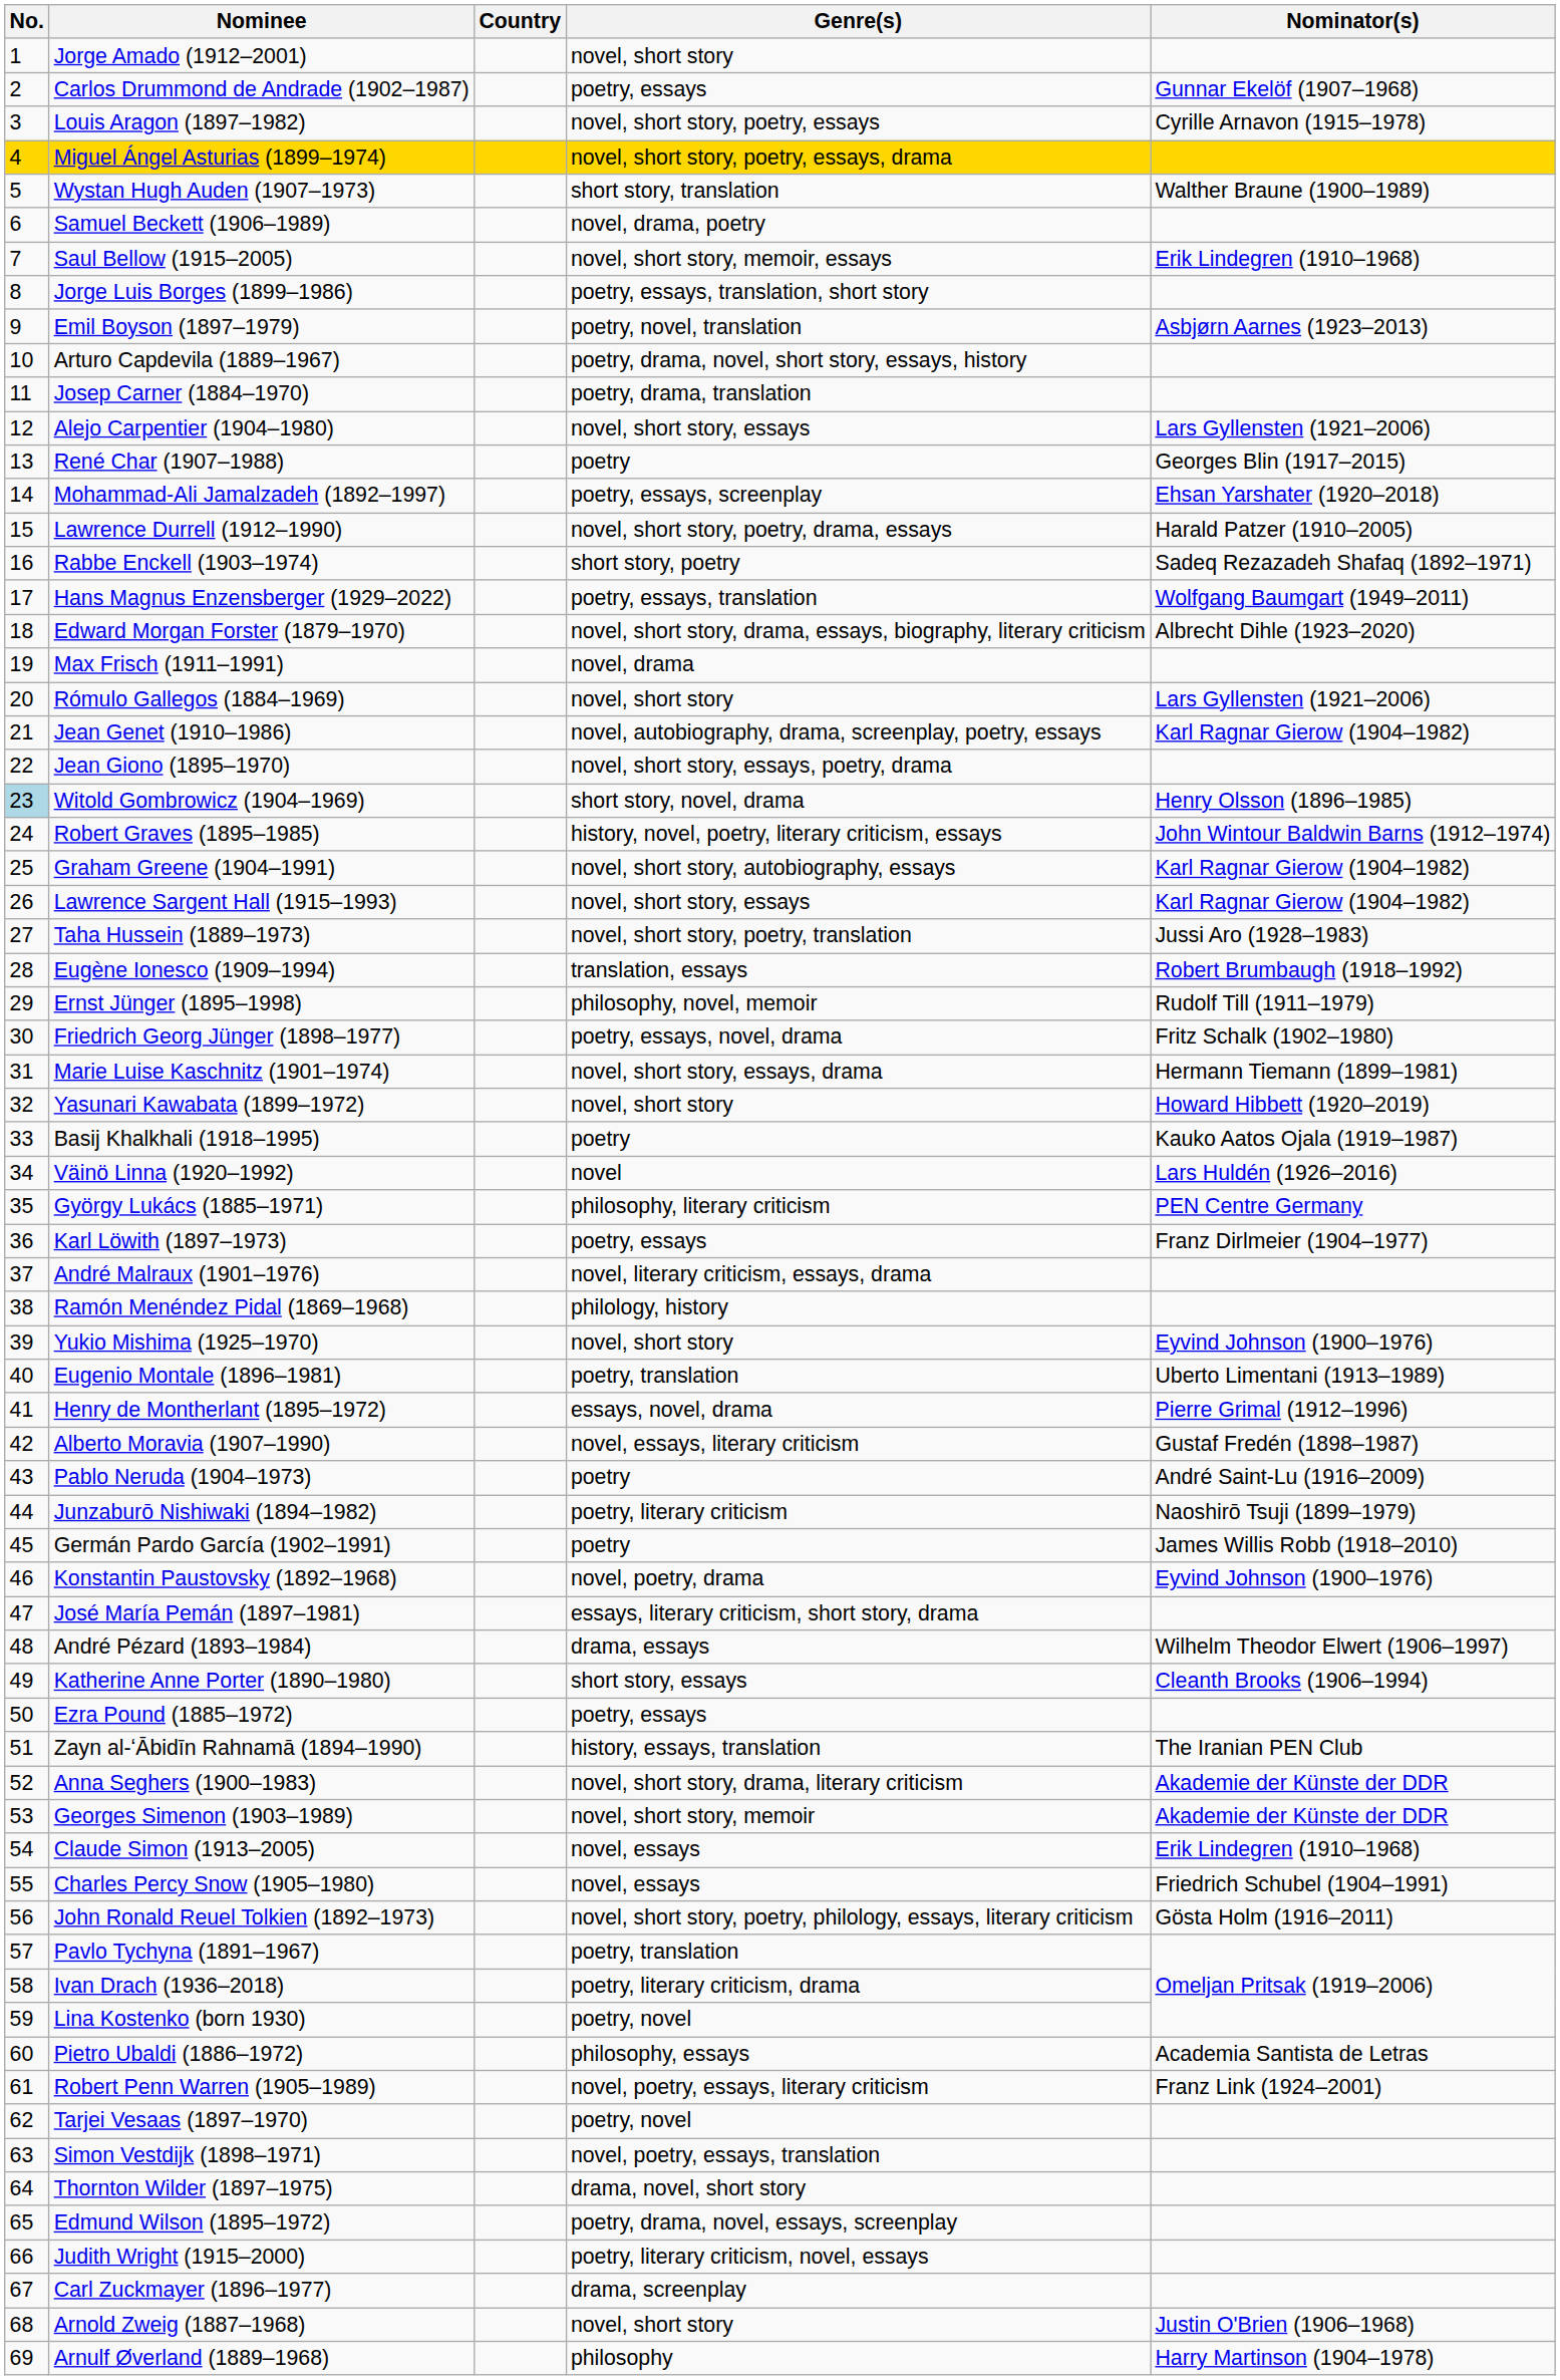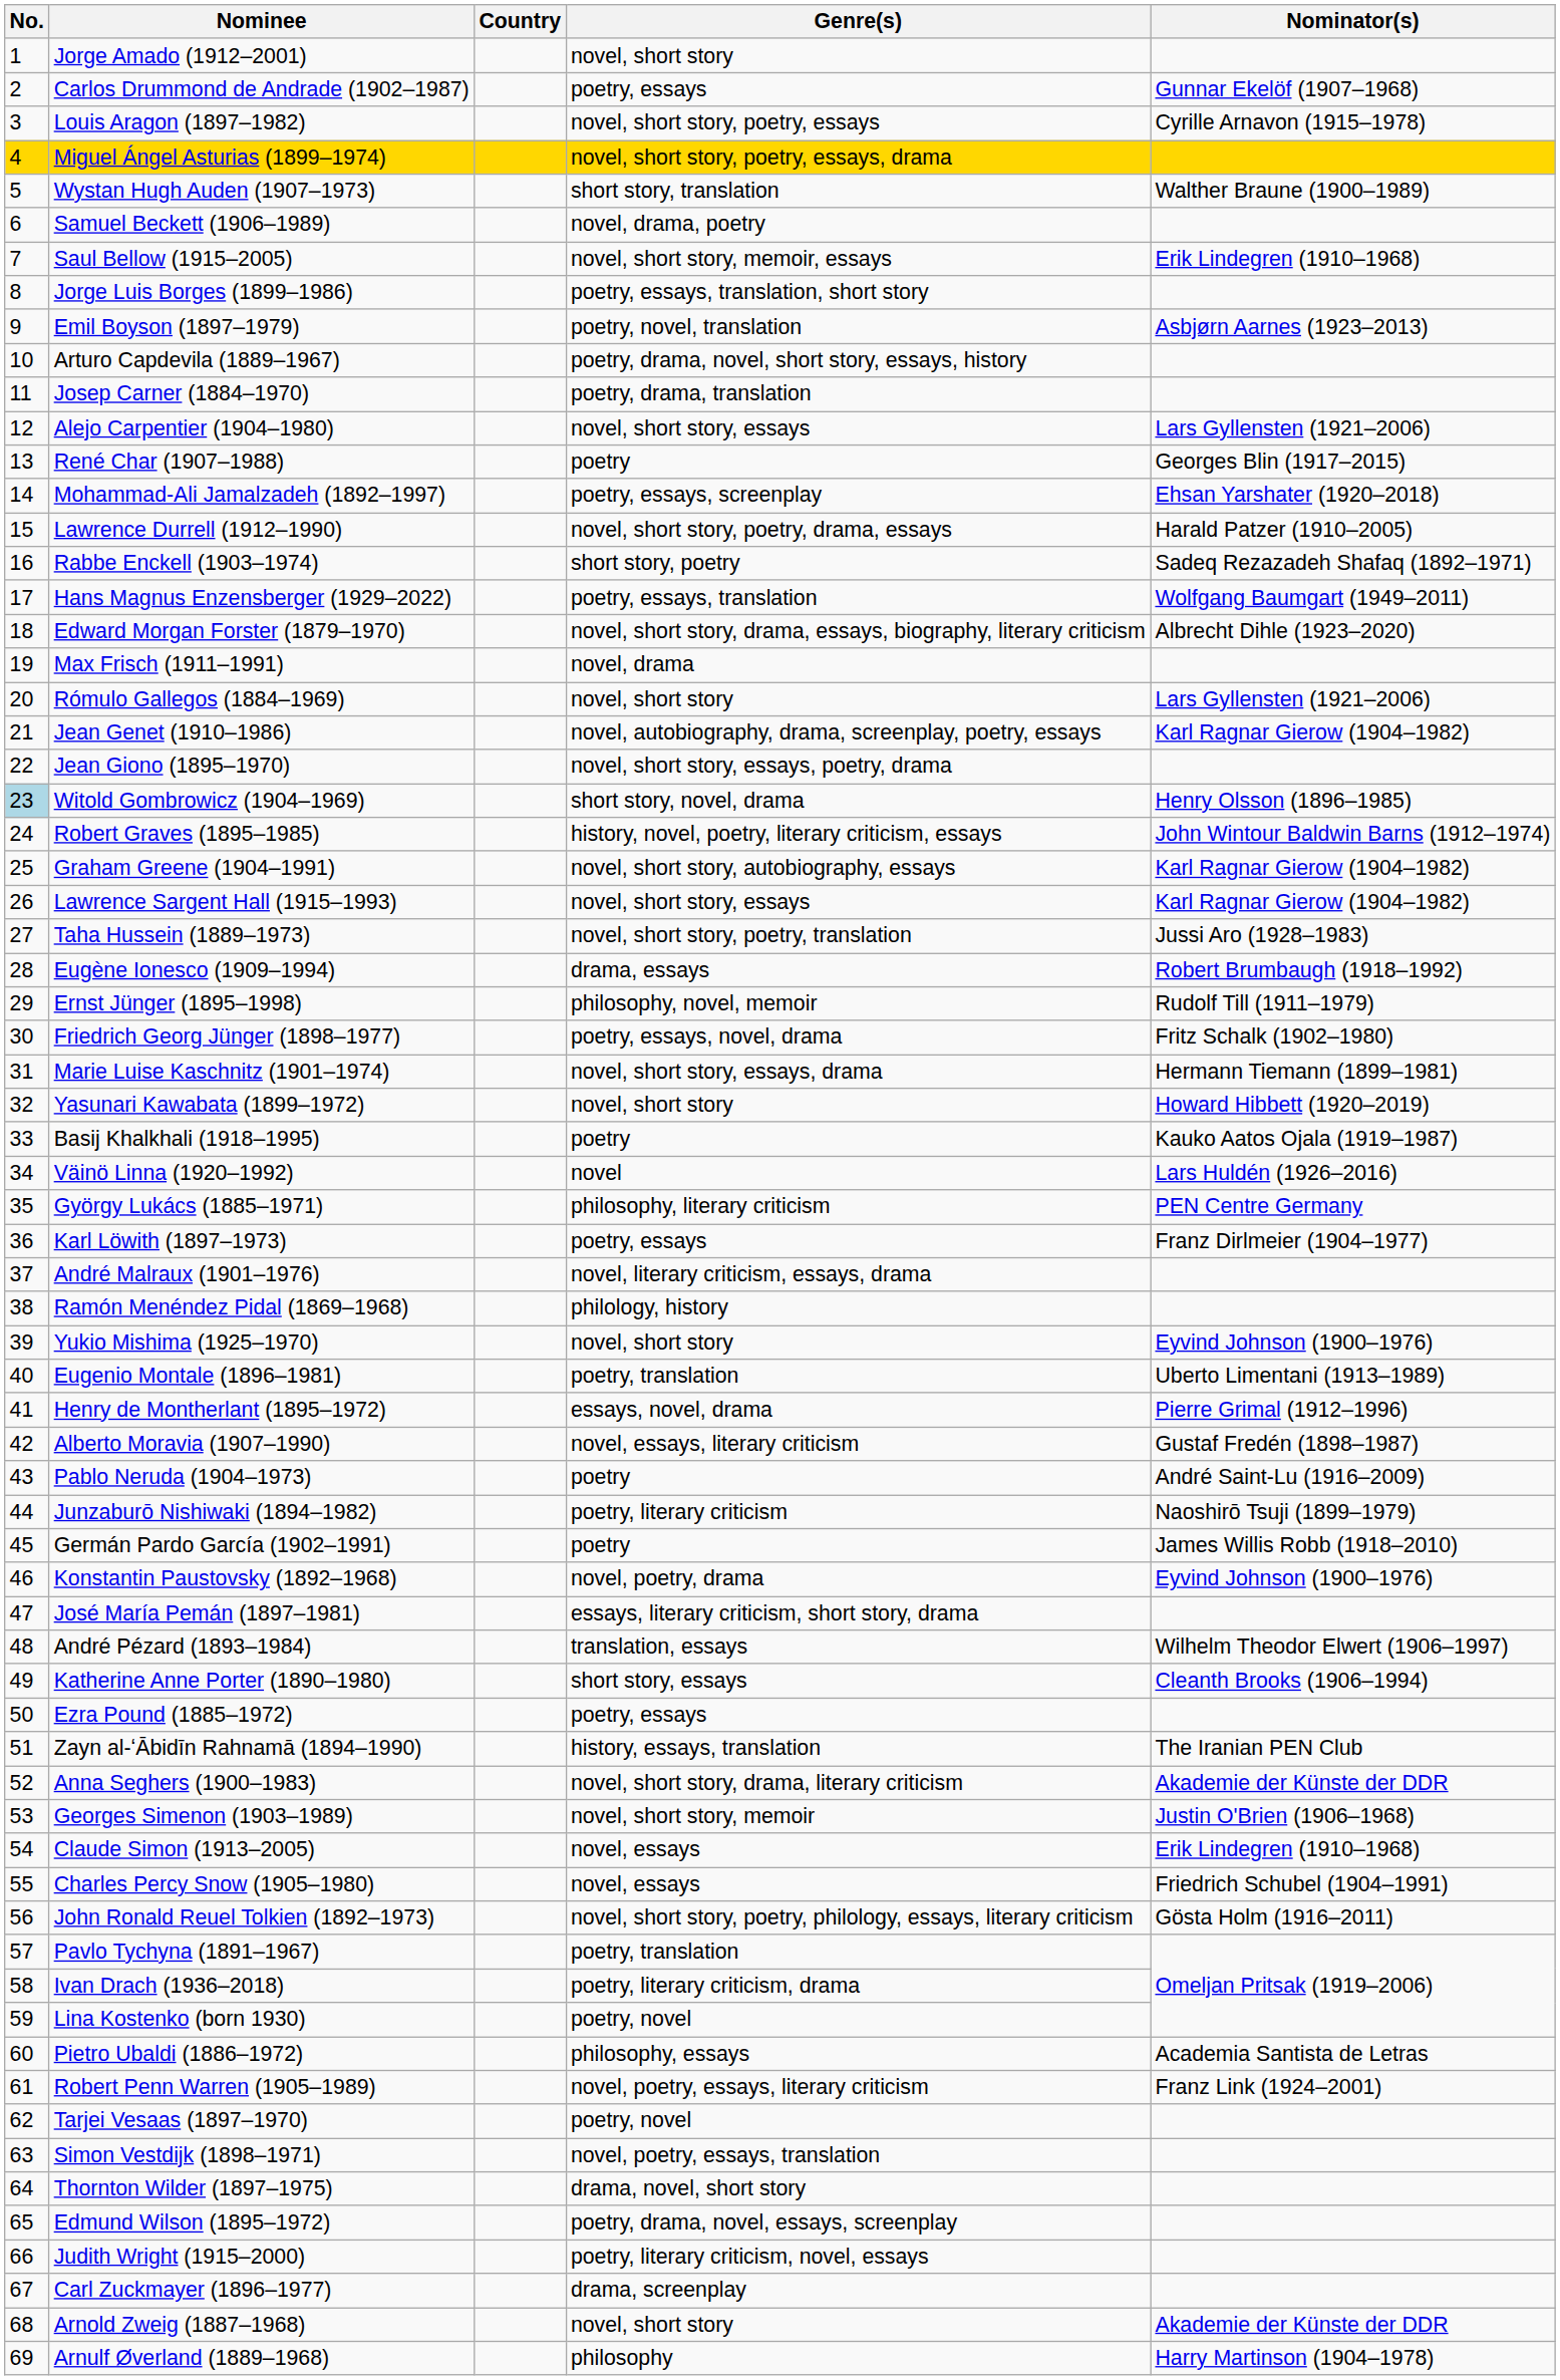Eugène Ionesco (1909–1994) | Genre(s): translation, essays -> drama, essays
André Pézard (1893–1984) | Genre(s): drama, essays -> translation, essays
Georges Simenon (1903–1989) | Nominator(s): Akademie der Künste der DDR -> Justin O'Brien (1906–1968)
Arnold Zweig (1887–1968) | Nominator(s): Justin O'Brien (1906–1968) -> Akademie der Künste der DDR
